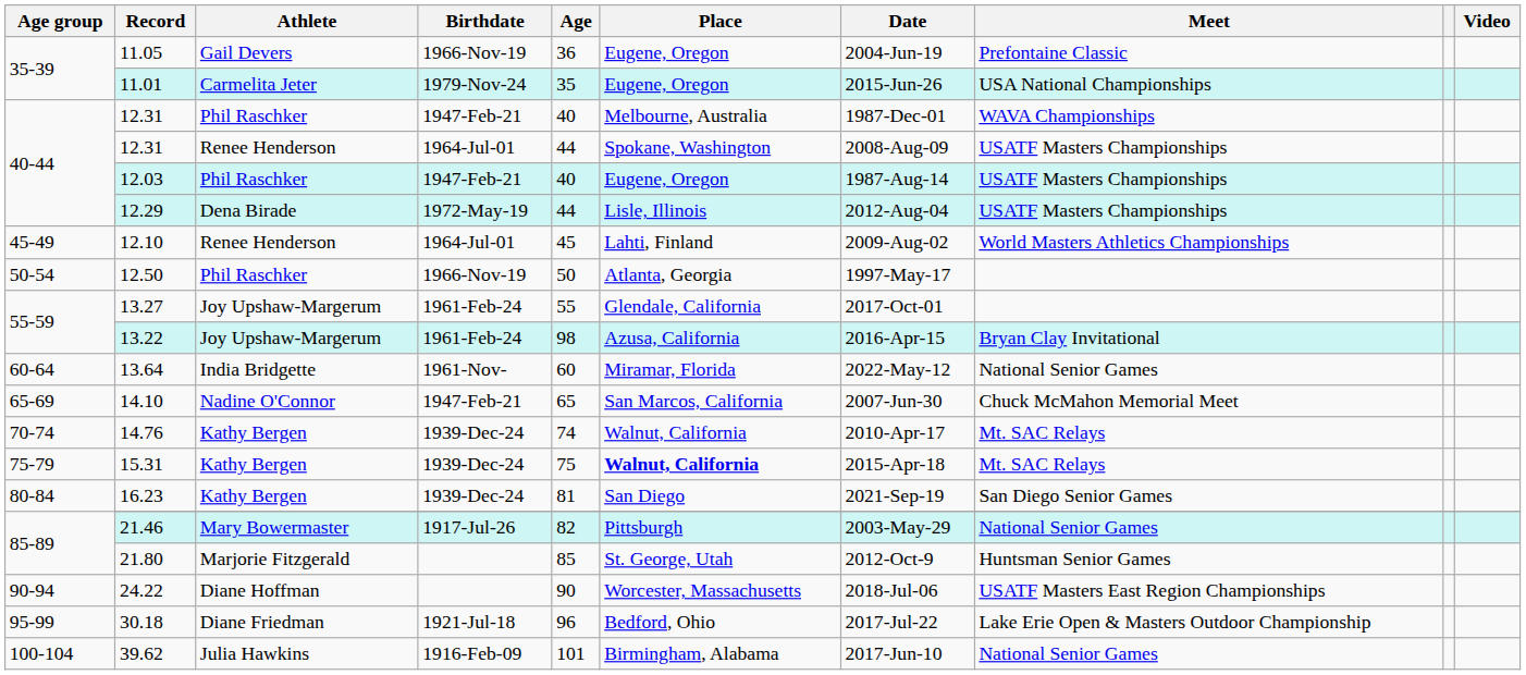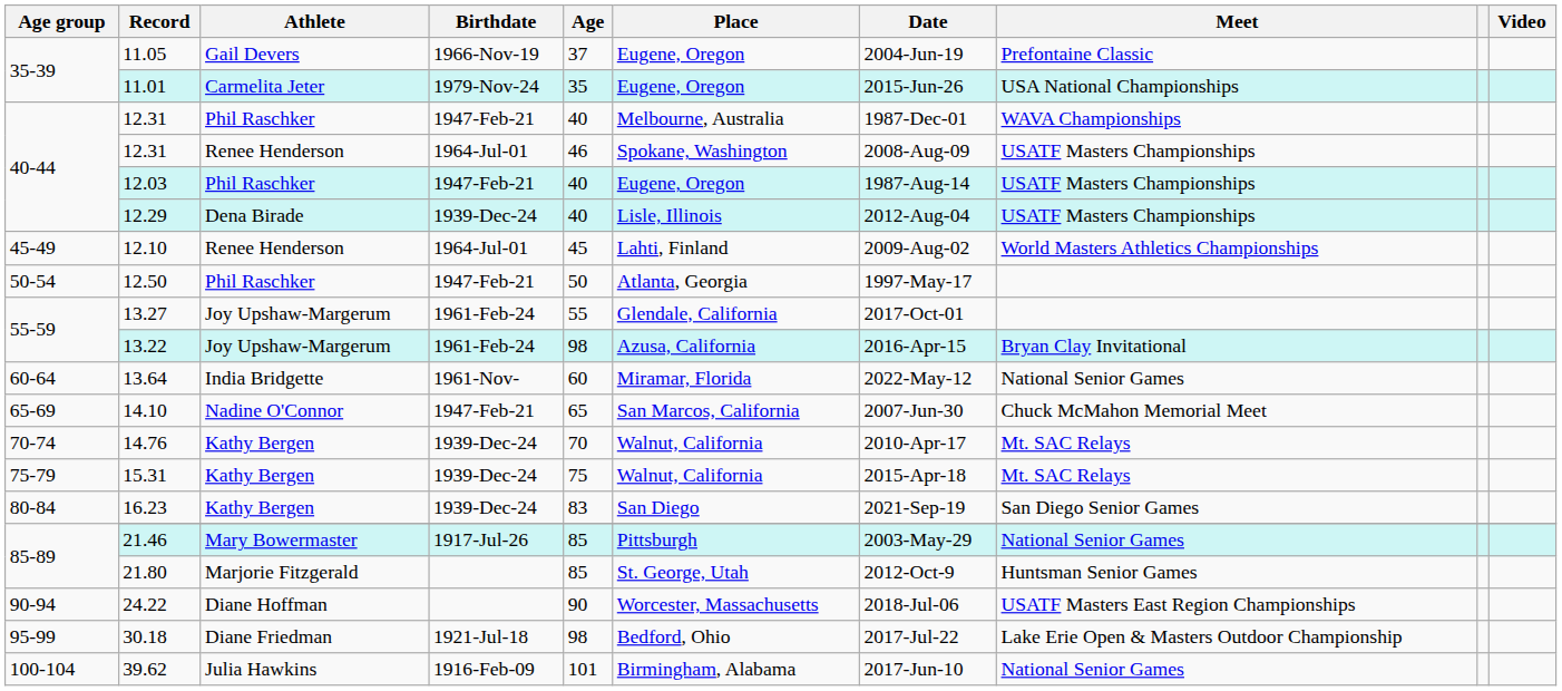11.05 | Age: 36 -> 37
12.31 / Renee Henderson | Age: 44 -> 46
12.29 | Birthdate: 1972-May-19 -> 1939-Dec-24
12.29 | Age: 44 -> 40
12.50 | Birthdate: 1966-Nov-19 -> 1947-Feb-21
14.76 | Age: 74 -> 70
15.31 | Place: bold -> normal
16.23 | Age: 81 -> 83
21.46 | Age: 82 -> 85
30.18 | Age: 96 -> 98
